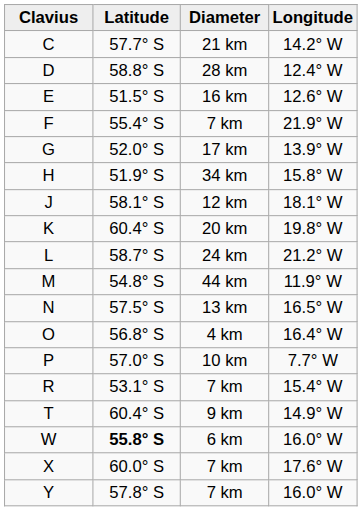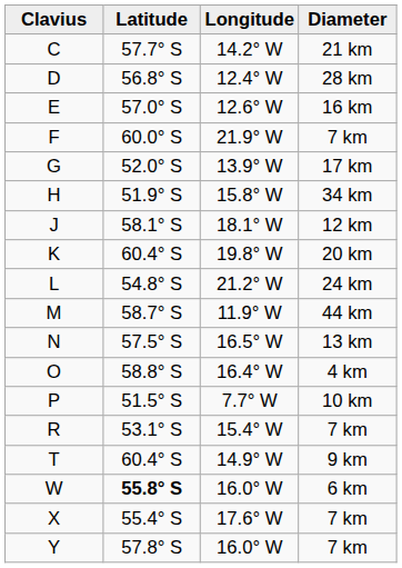columns swapped: Longitude <-> Diameter
D | Latitude: 58.8° S -> 56.8° S
E | Latitude: 51.5° S -> 57.0° S
F | Latitude: 55.4° S -> 60.0° S
L | Latitude: 58.7° S -> 54.8° S
M | Latitude: 54.8° S -> 58.7° S
O | Latitude: 56.8° S -> 58.8° S
P | Latitude: 57.0° S -> 51.5° S
X | Latitude: 60.0° S -> 55.4° S
